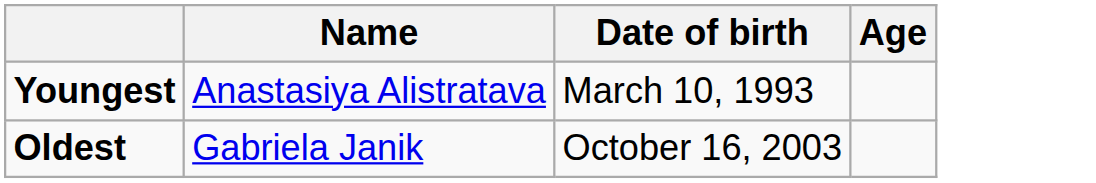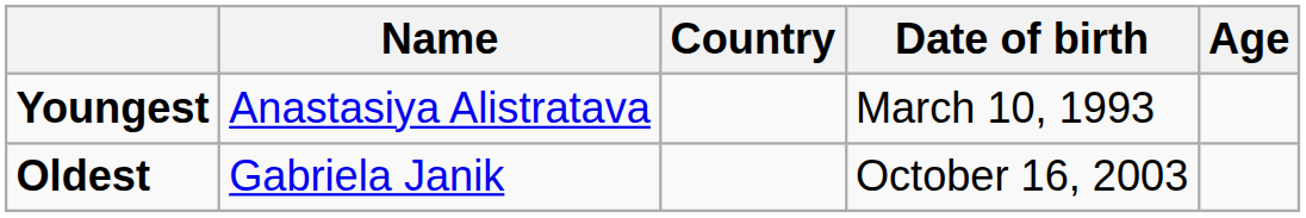+ column: Country
